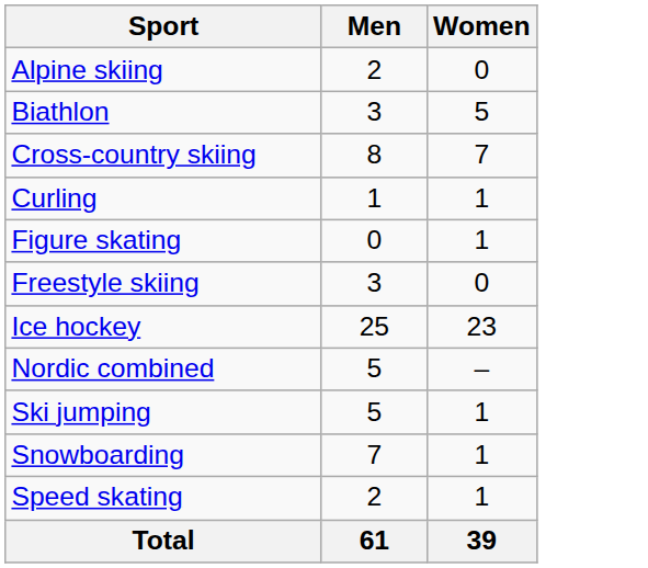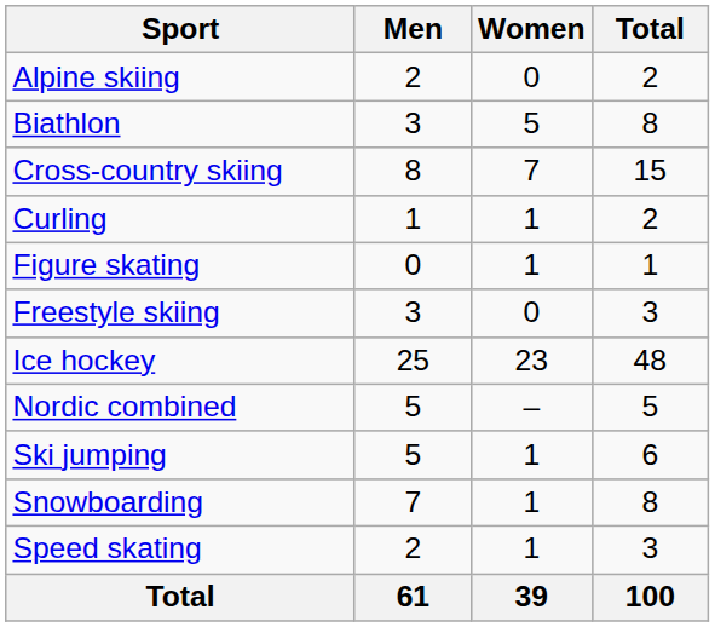+ column: Total | 2 | 8 | 15 | 2 | 1 | 3 | 48 | 5 | 6 | 8 | 3 | 100
